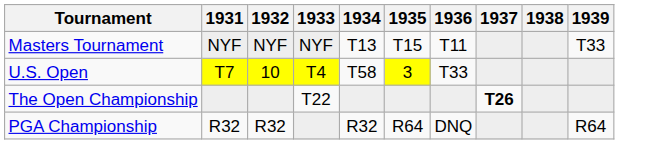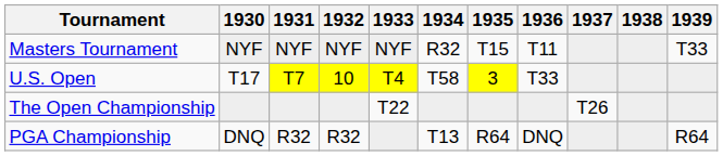+ column: 1930 | NYF | T17 | DNQ
Masters Tournament | 1934: T13 -> R32
The Open Championship | 1937: bold -> normal
PGA Championship | 1934: R32 -> T13
